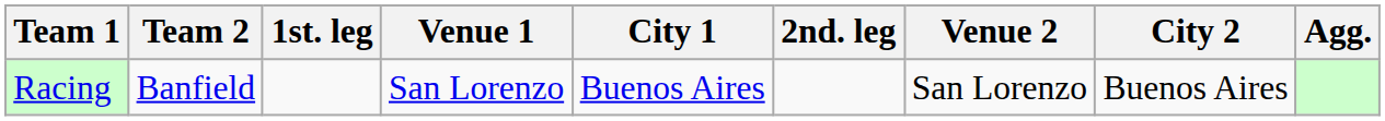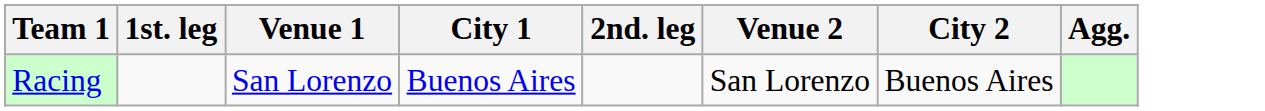- column: Team 2 | Banfield
